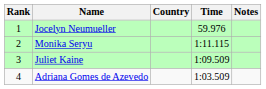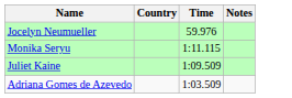- column: Rank | 1 | 2 | 3 | 4
